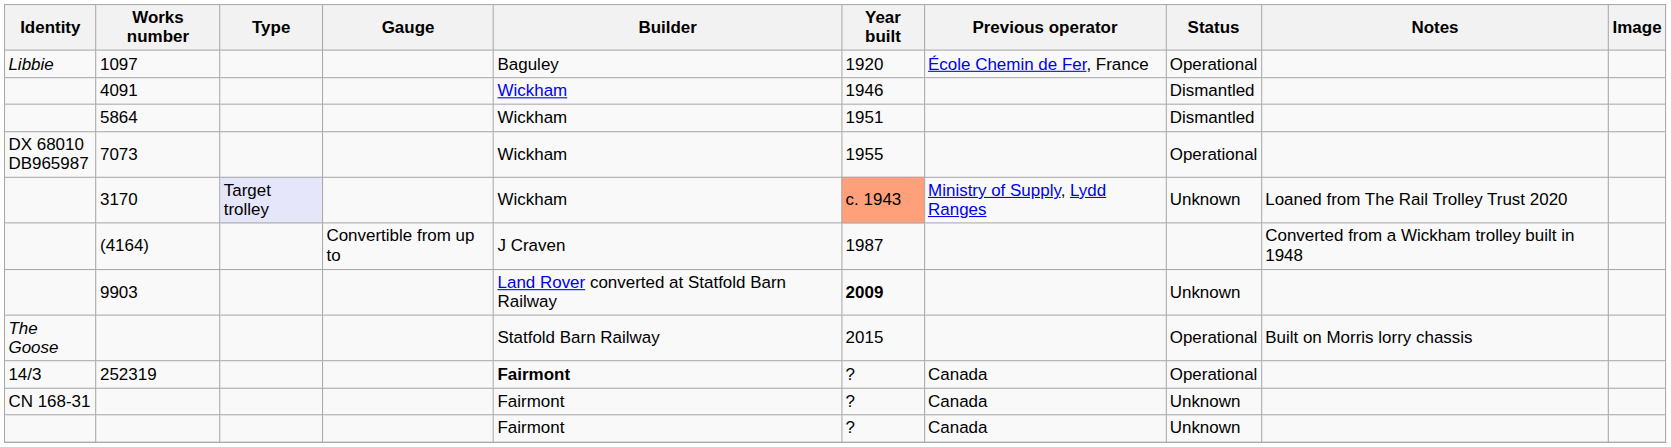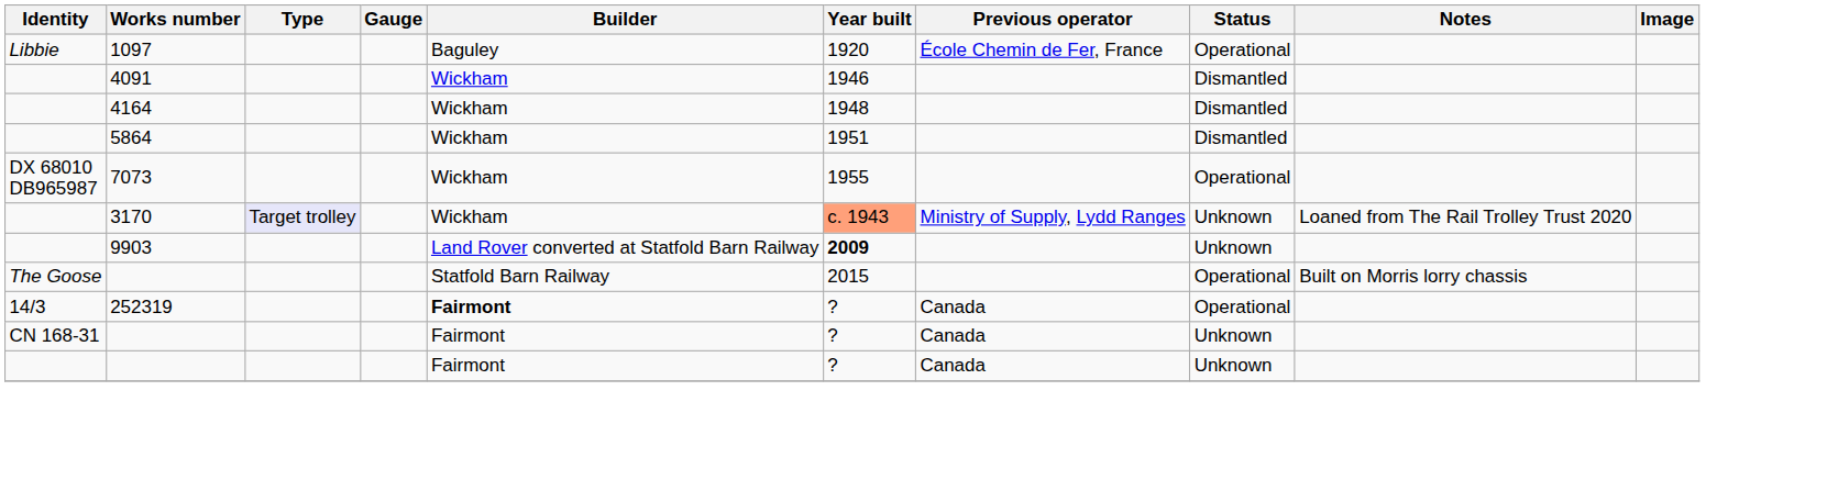+ row: 4164 | Wickham | 1948 | Dismantled
- row: (4164) | Convertible from up to | J Craven | 1987 | Converted from a Wickham trolley built in 1948
